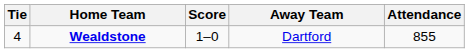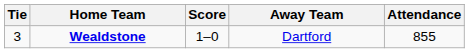Wealdstone | Tie: 4 -> 3
